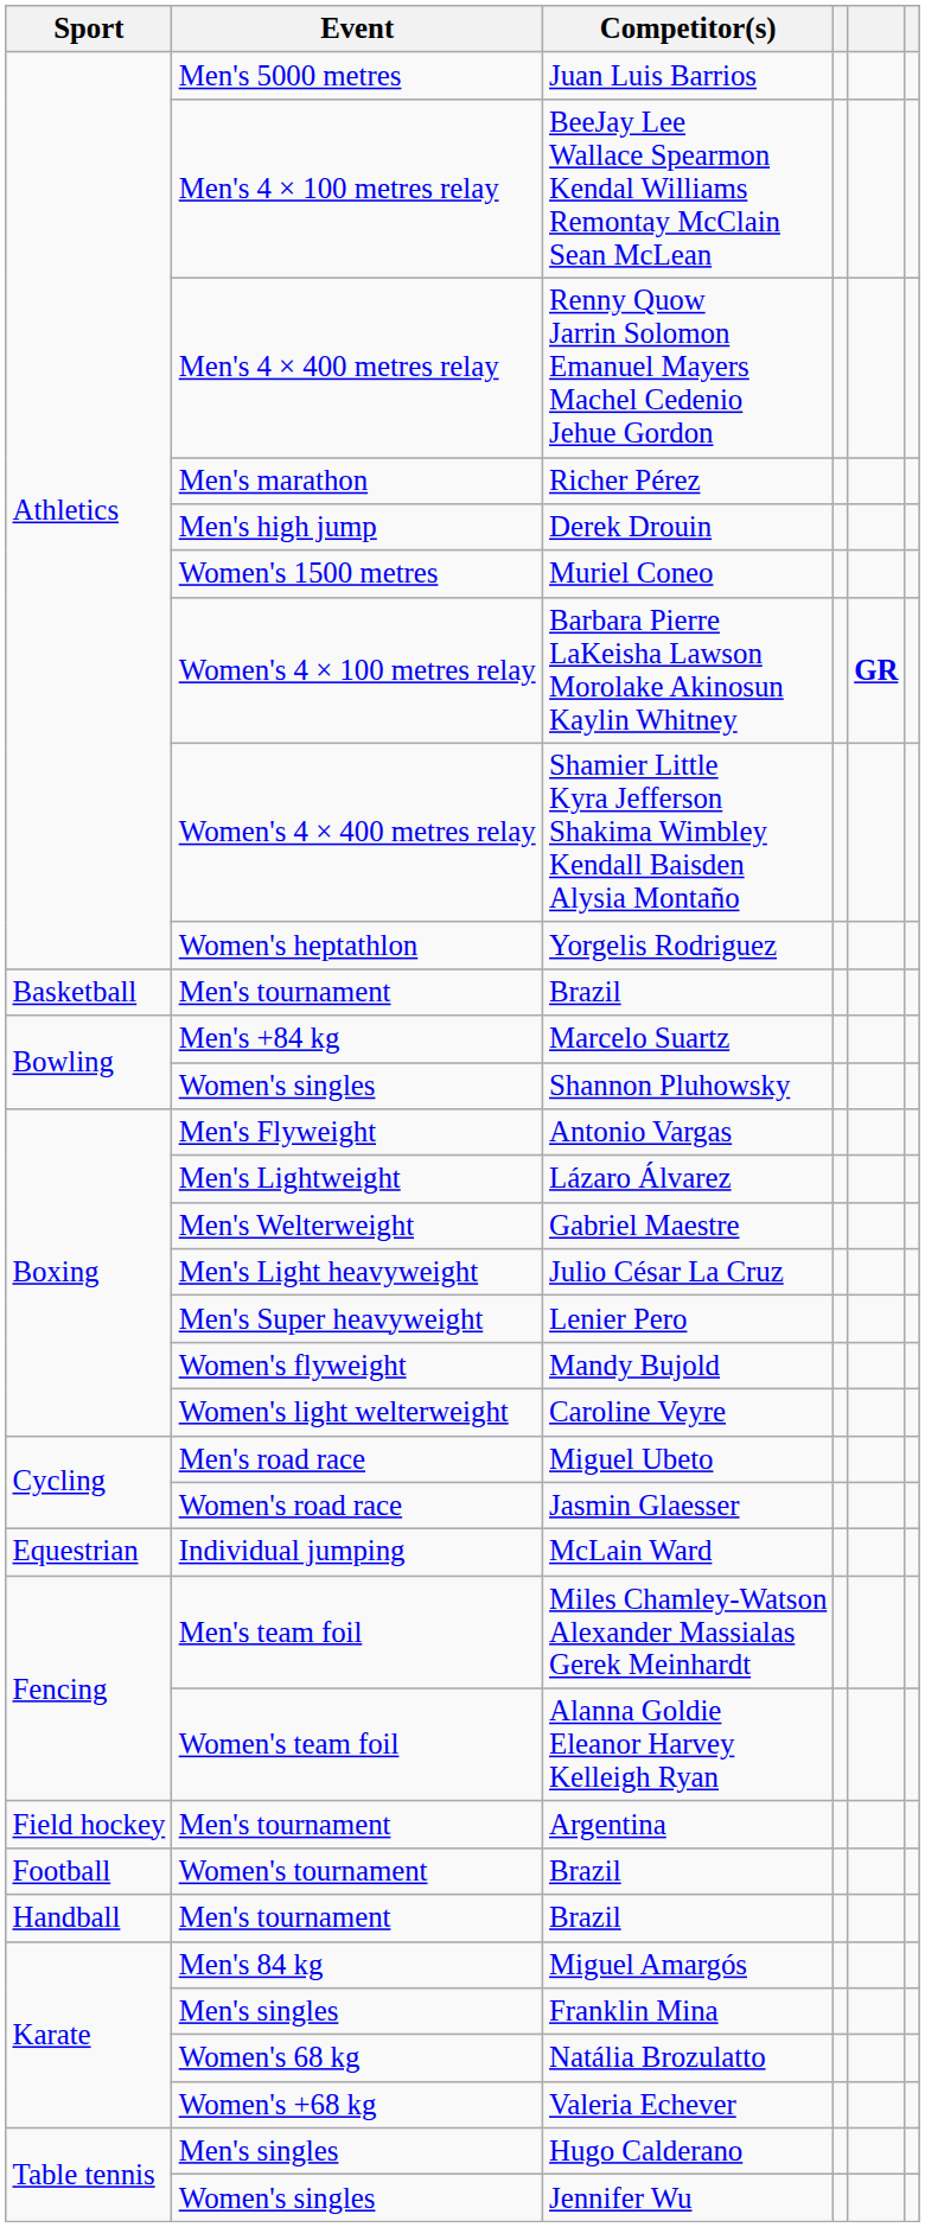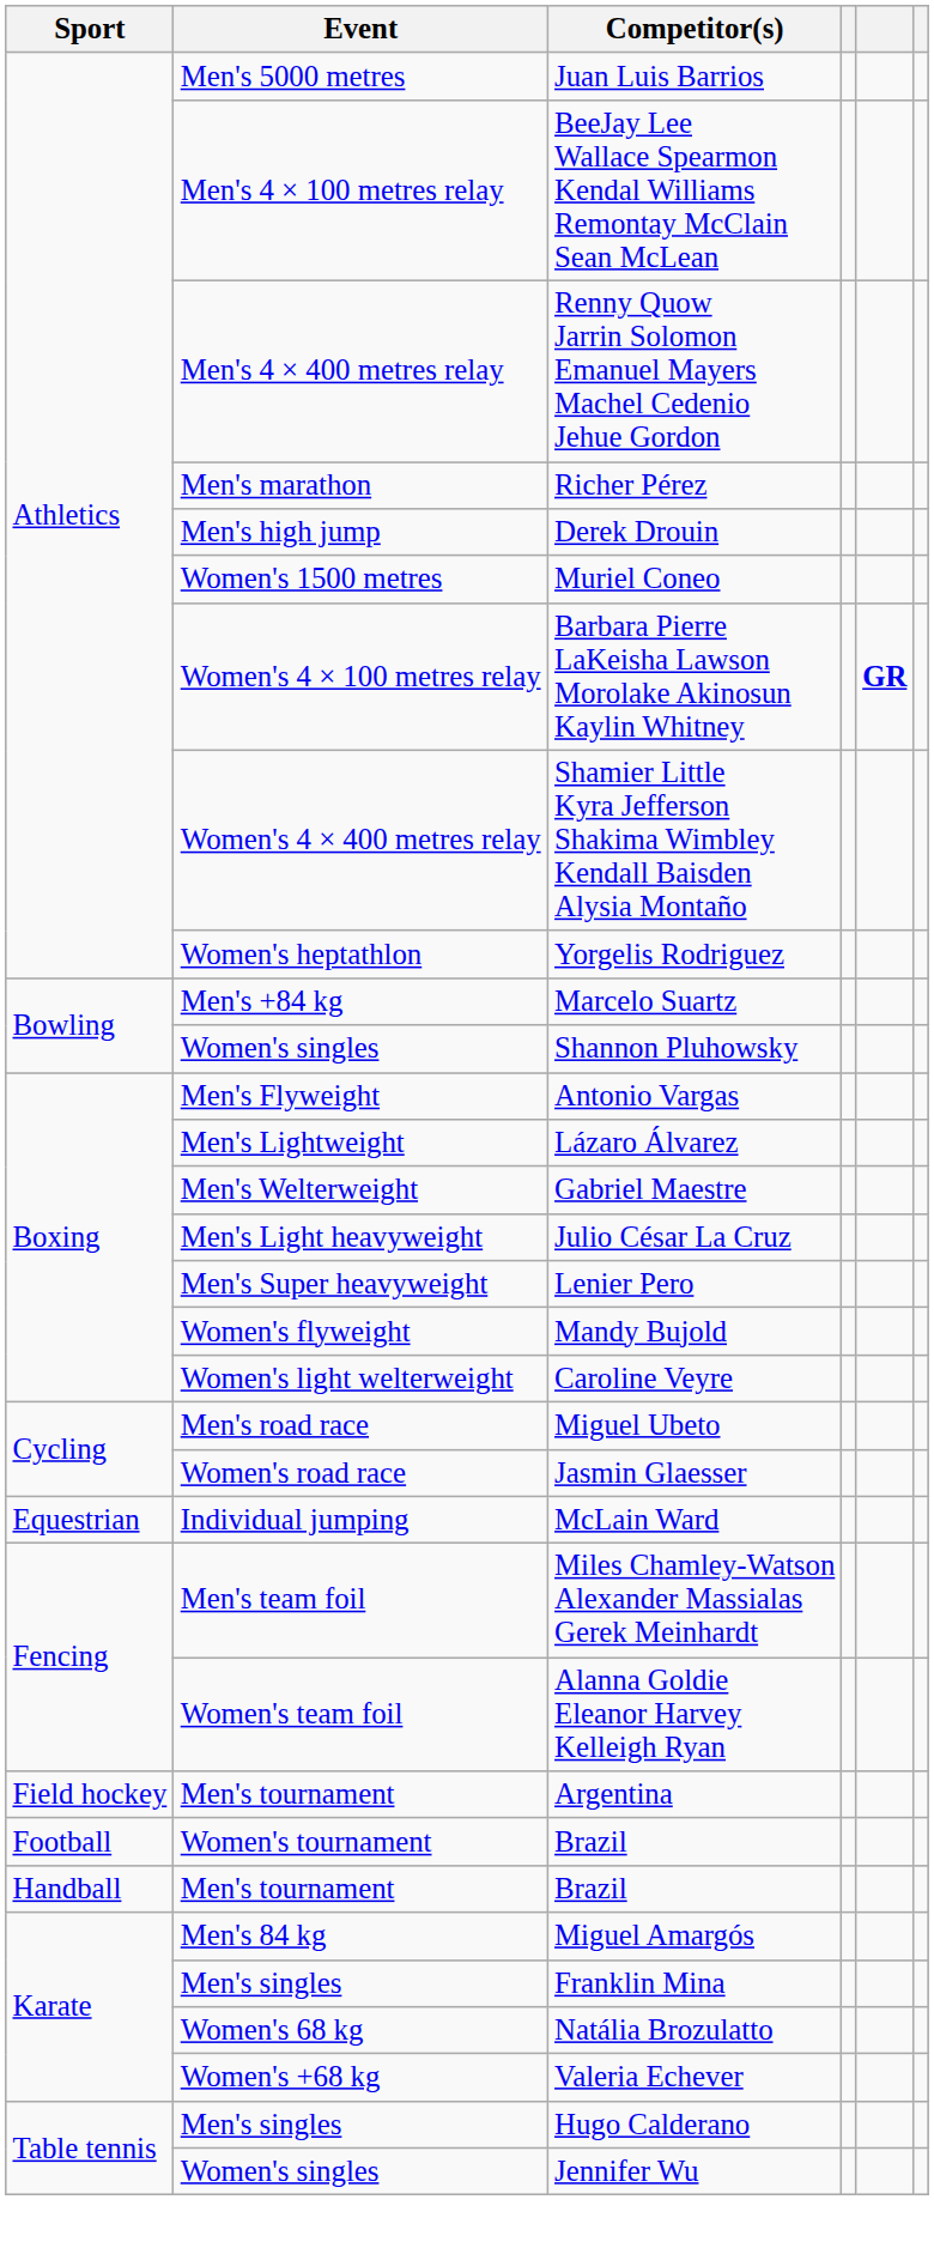- row: Basketball | Men's tournament | Brazil
